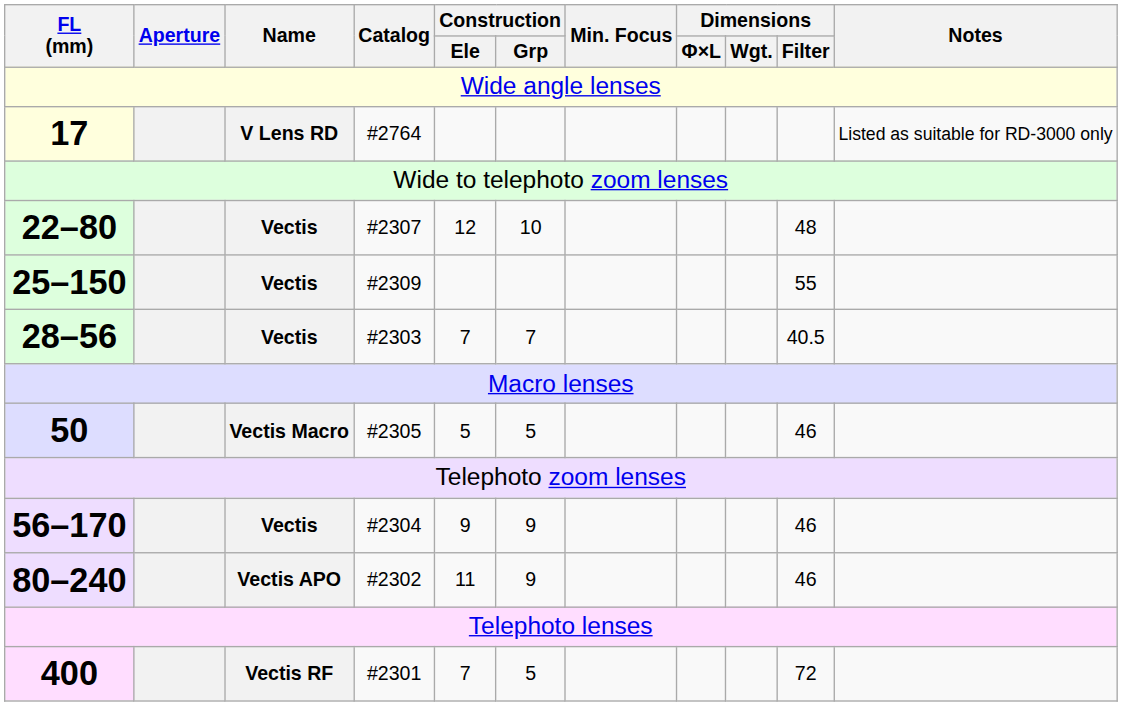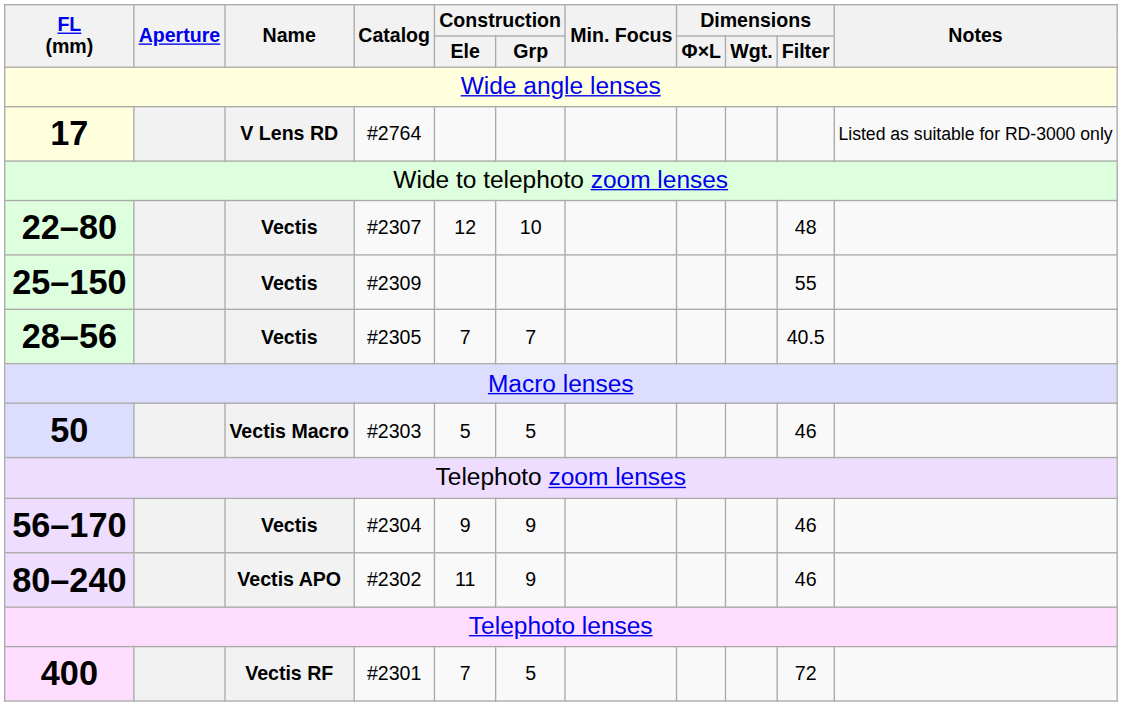28–56 | Catalog: #2303 -> #2305
50 | Catalog: #2305 -> #2303
